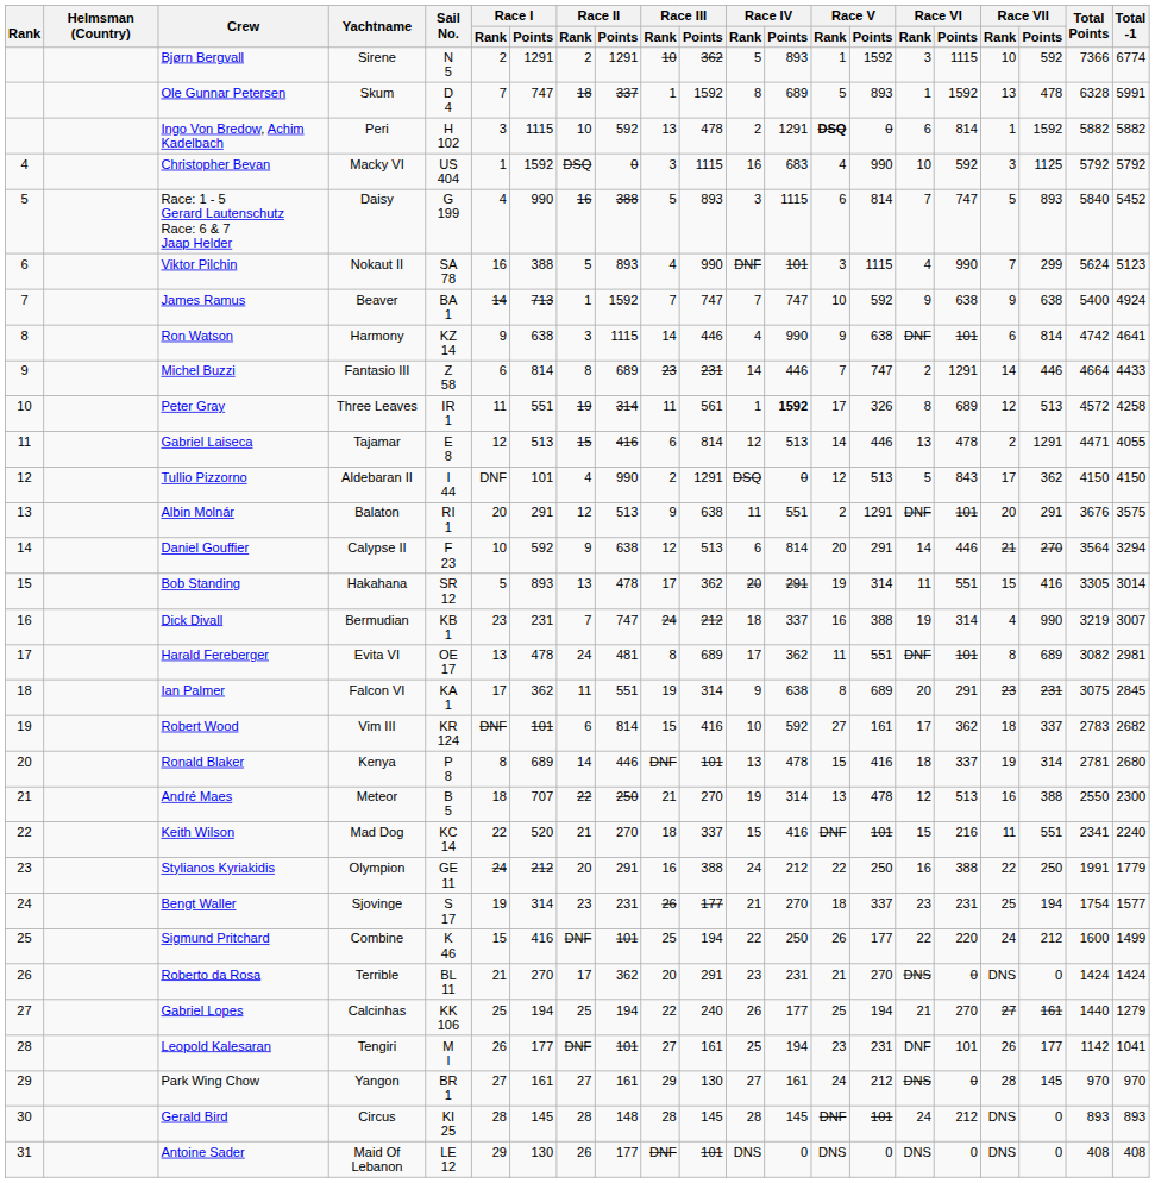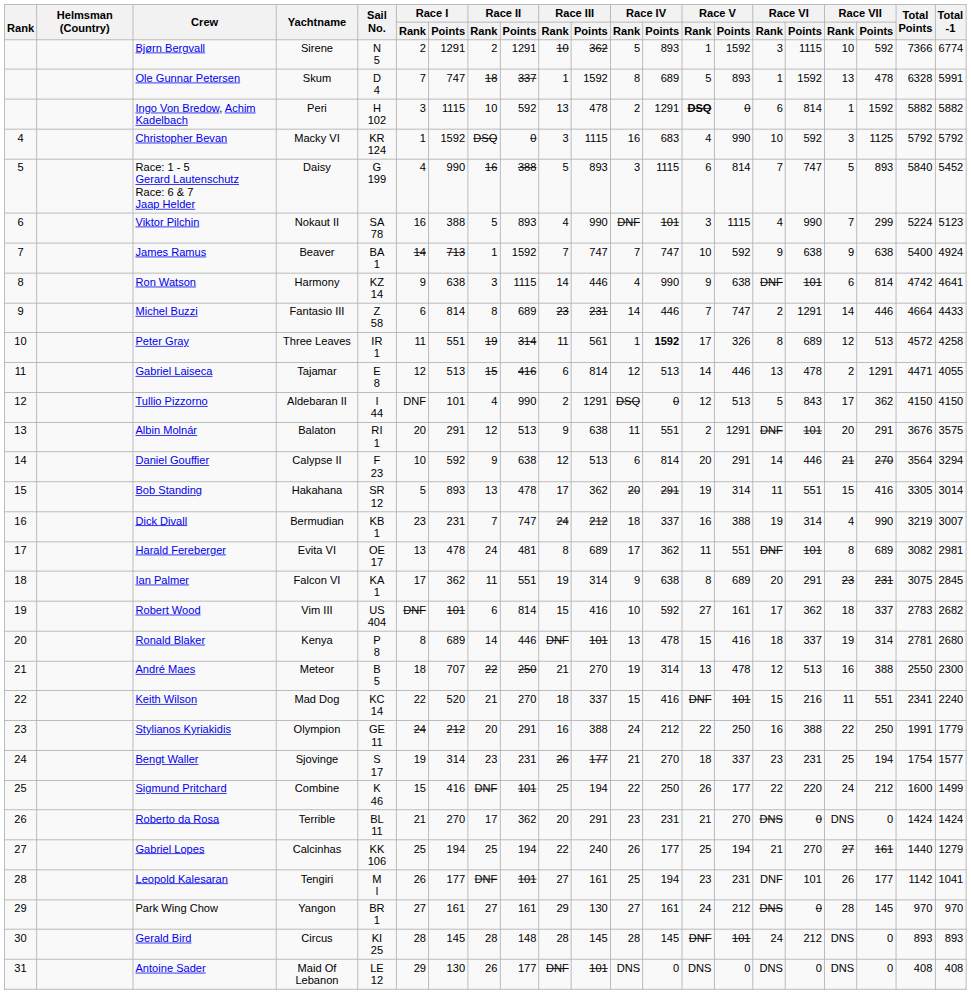Christopher Bevan | Sail No.: US 404 -> KR 124
Viktor Pilchin | Total Points: 5624 -> 5224
Robert Wood | Sail No.: KR 124 -> US 404
